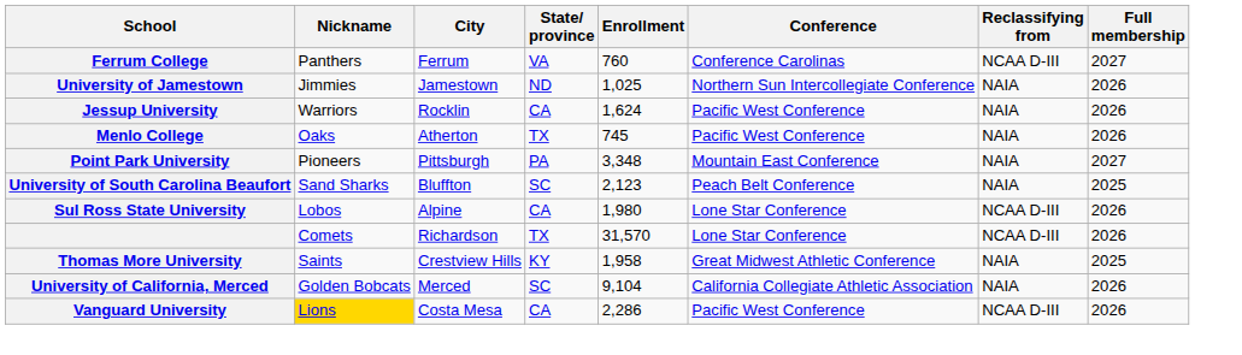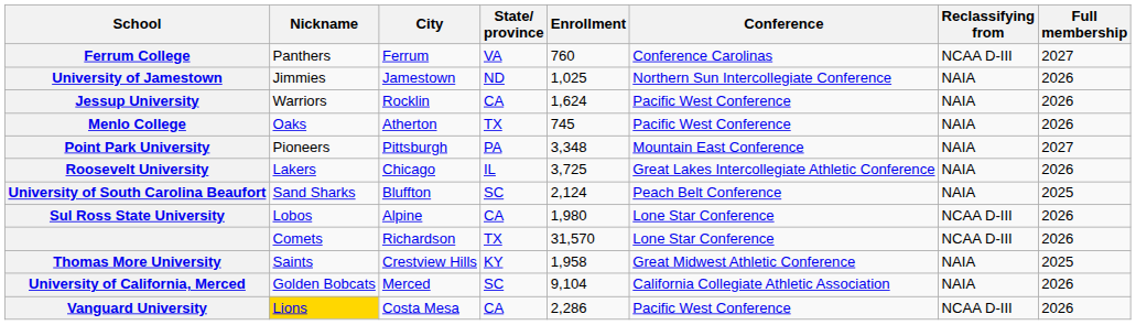+ row: Roosevelt University | Lakers | Chicago | IL | 3,725 | Great Lakes Intercollegiate Athletic Conference | NAIA | 2026
University of South Carolina Beaufort | Enrollment: 2,123 -> 2,124
